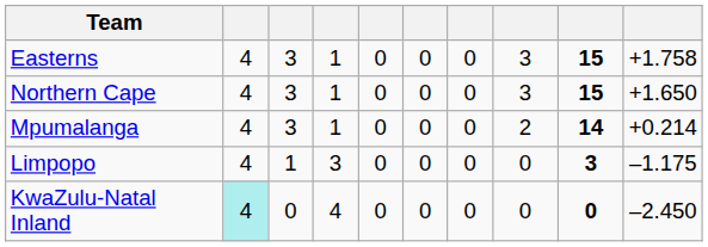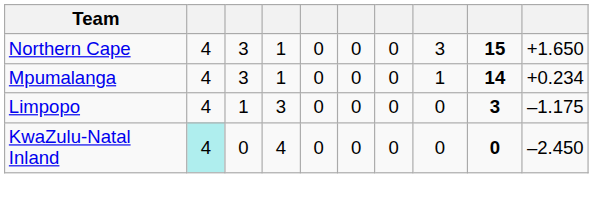- row: Easterns | 4 | 3 | 1 | 0 | 0 | 0 | 3 | 15 | +1.758
Mpumalanga | column 8: 2 -> 1
Mpumalanga | column 10: +0.214 -> +0.234
